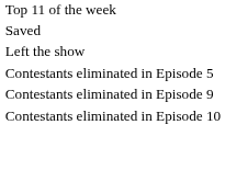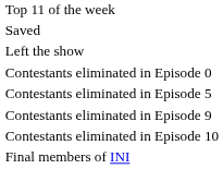+ row: Contestants eliminated in Episode 0
+ row: Final members of INI
